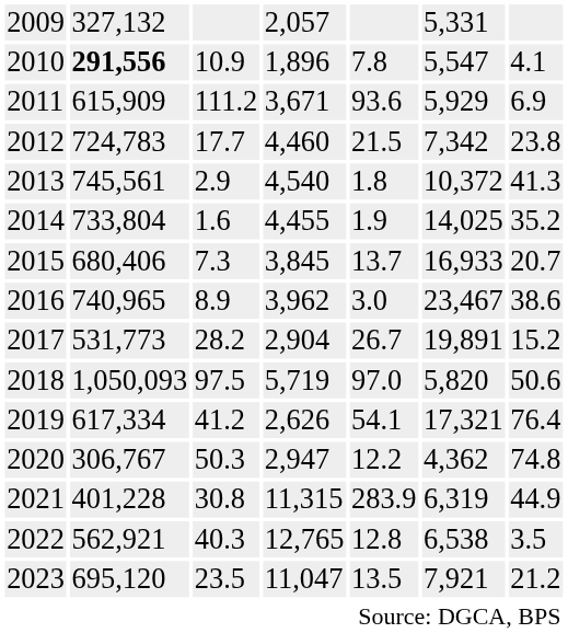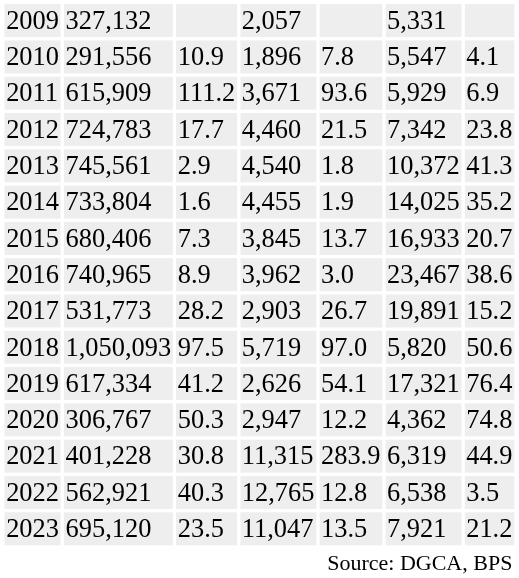2010 | column 2: bold -> normal
2017 | column 4: 2,904 -> 2,903
